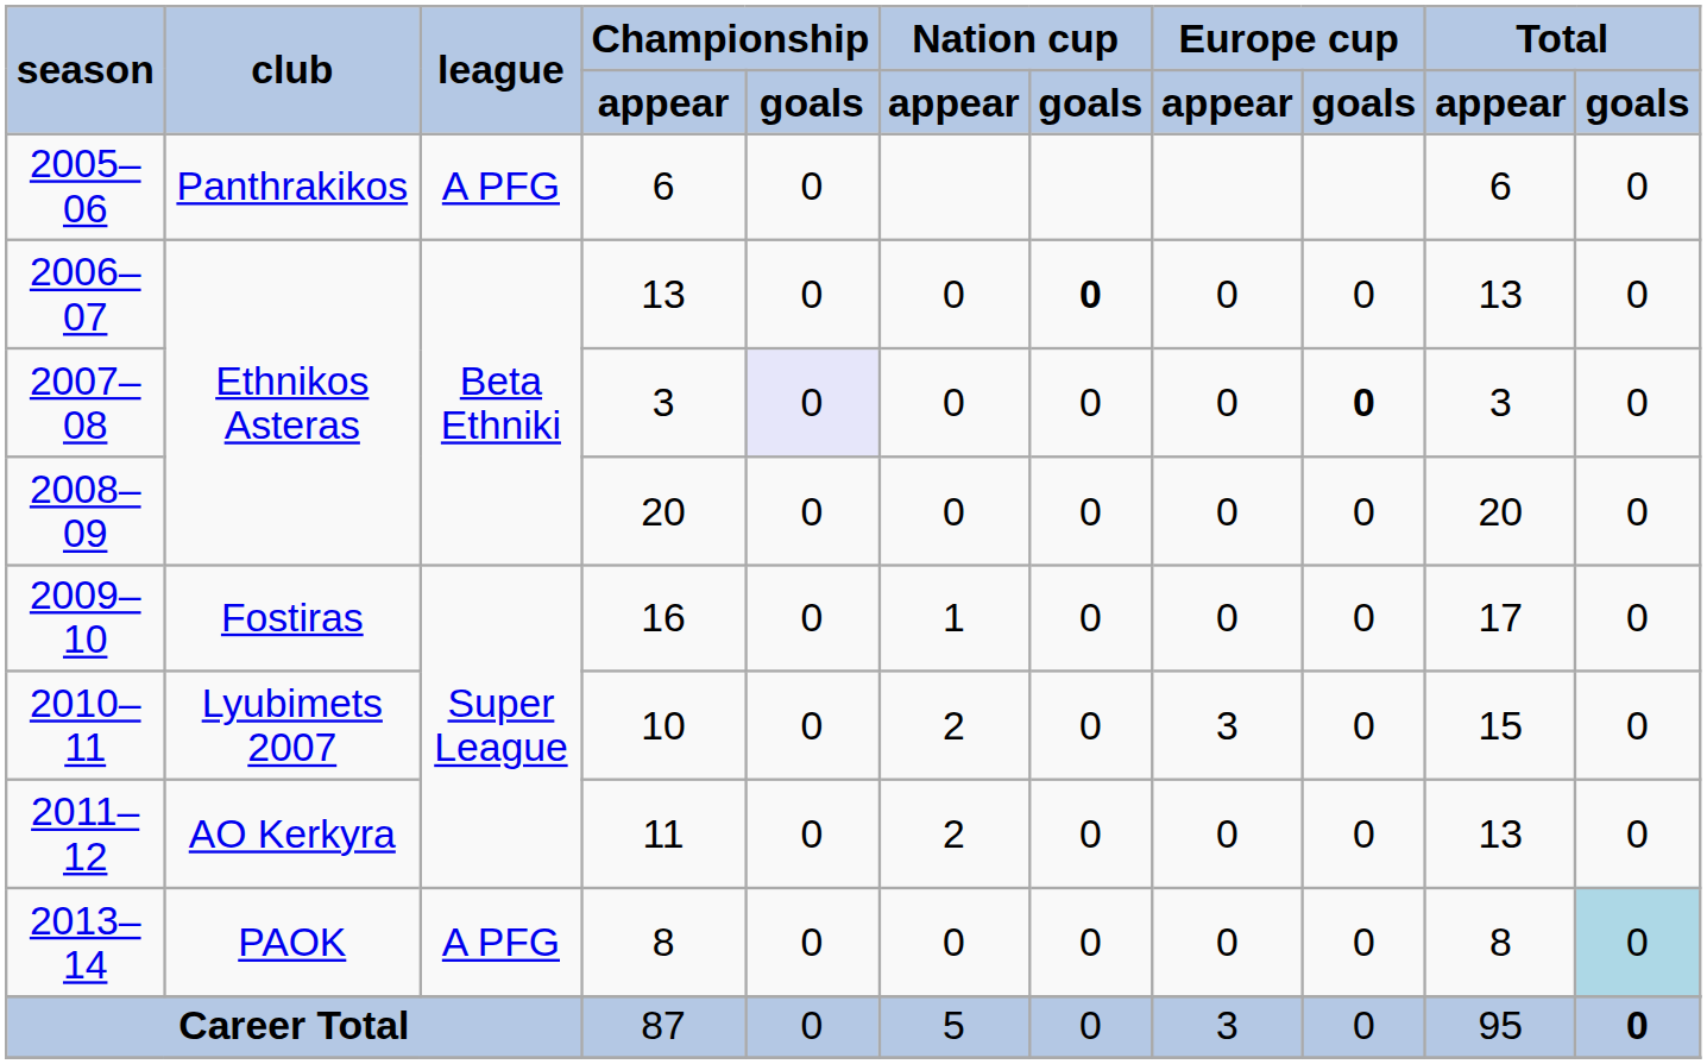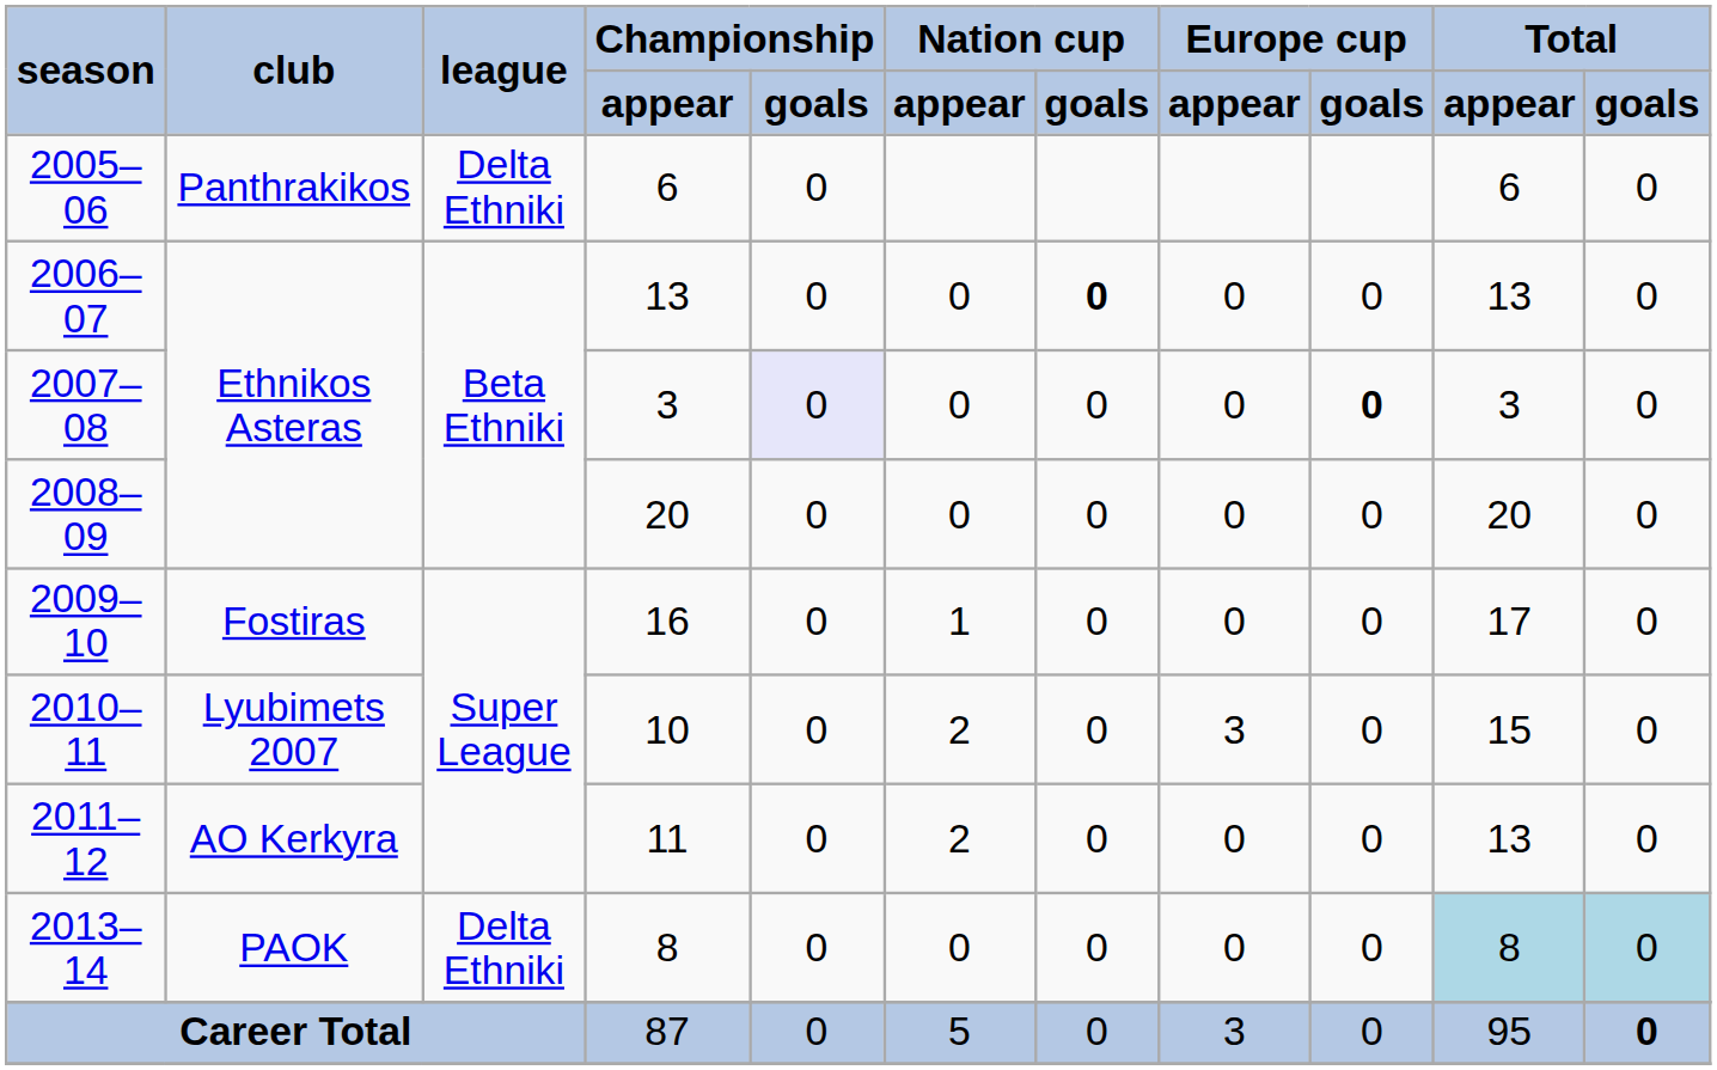2005–06 | league: A PFG -> Delta Ethniki
2013–14 | league: A PFG -> Delta Ethniki
2013–14 | column 10: no background -> lightblue background
